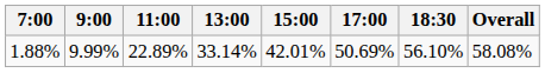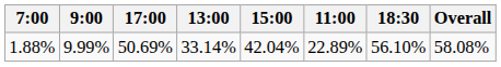columns swapped: 11:00 <-> 17:00
1.88% | 15:00: 42.01% -> 42.04%
